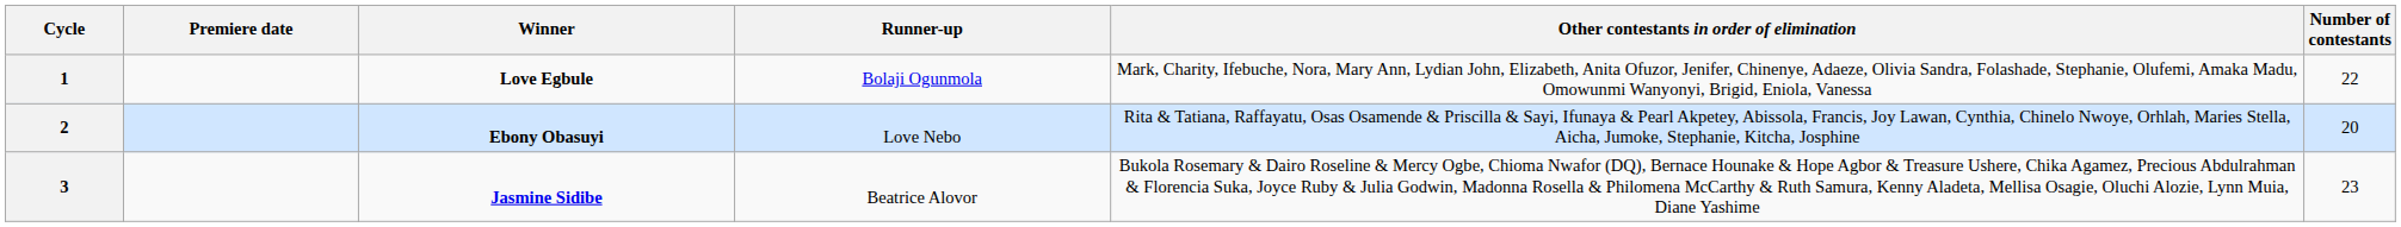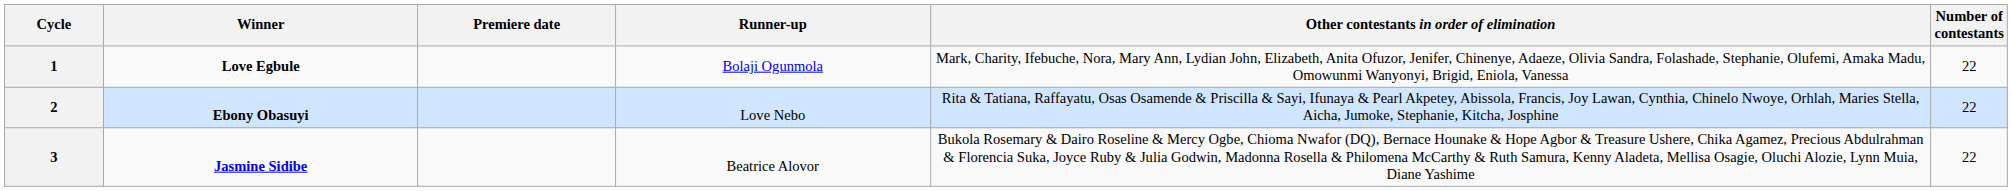columns swapped: Premiere date <-> Winner
2 | Number of contestants: 20 -> 22
3 | Number of contestants: 23 -> 22
